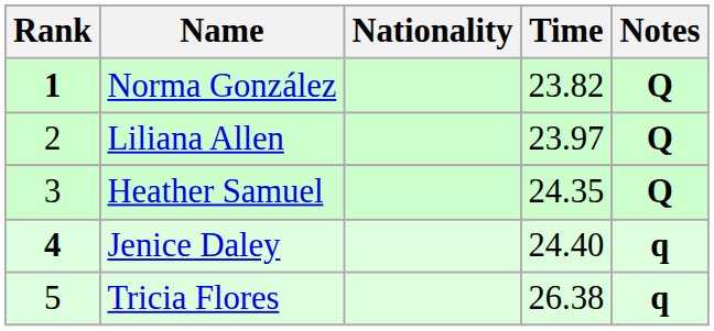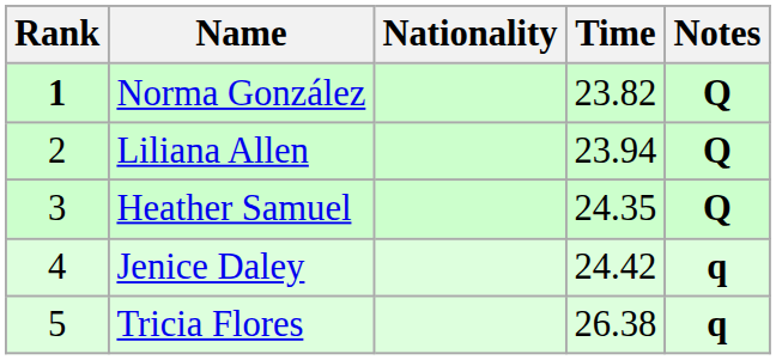Liliana Allen | Time: 23.97 -> 23.94
Jenice Daley | Rank: bold -> normal
Jenice Daley | Time: 24.40 -> 24.42
